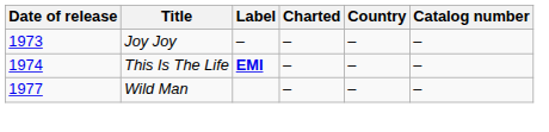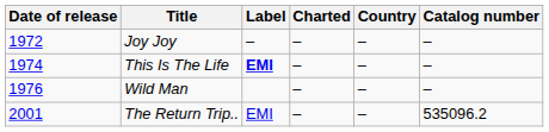Joy Joy | Date of release: 1973 -> 1972
Wild Man | Date of release: 1977 -> 1976
+ row: 2001 | The Return Trip.. | EMI | – | – | 535096.2
